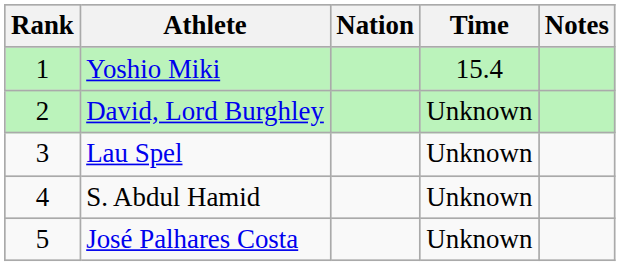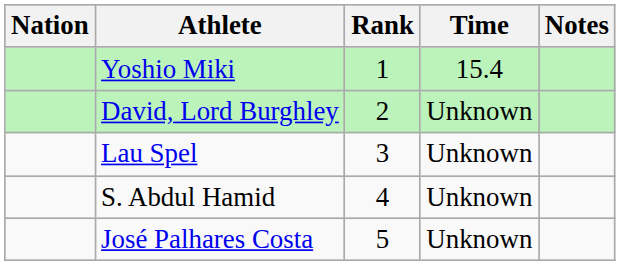columns swapped: Rank <-> Nation
